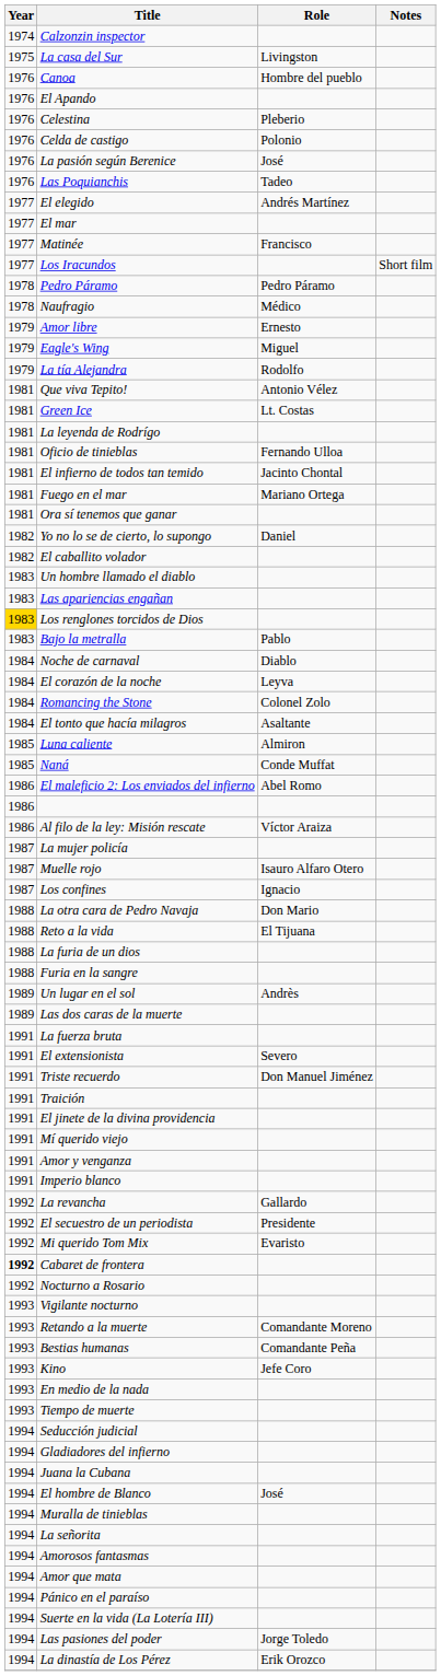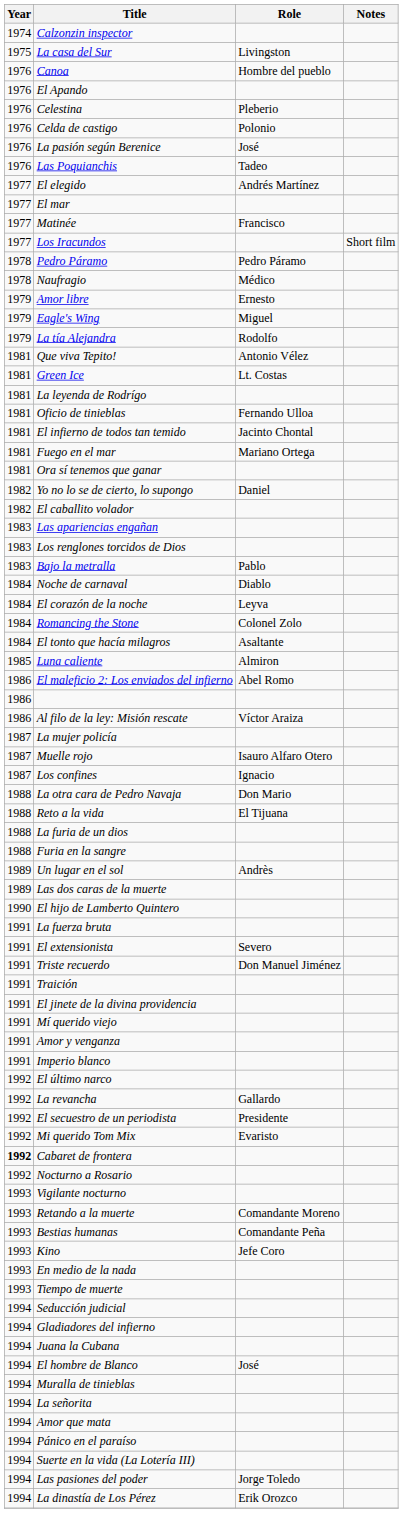- row: 1983 | Un hombre llamado el diablo
Los renglones torcidos de Dios | Year: gold background -> no background
- row: 1985 | Naná | Conde Muffat
+ row: 1990 | El hijo de Lamberto Quintero
+ row: 1992 | El último narco
- row: 1994 | Amorosos fantasmas
